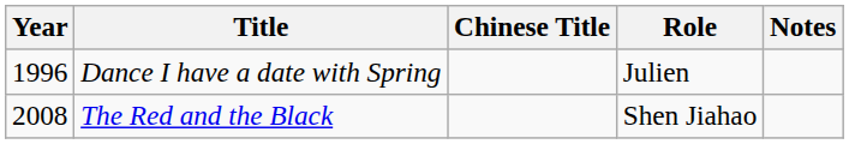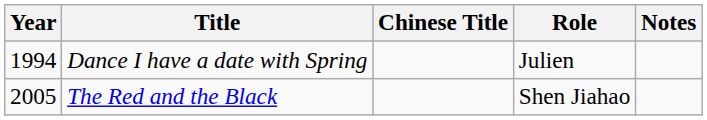Dance I have a date with Spring | Year: 1996 -> 1994
The Red and the Black | Year: 2008 -> 2005
